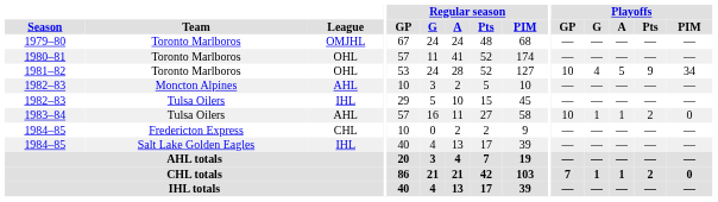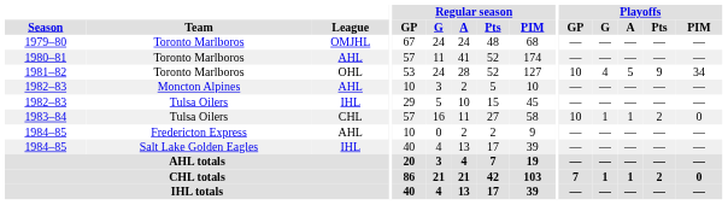1980–81 | League: OHL -> AHL
1983–84 | League: AHL -> CHL
1984–85 / Fredericton Express | League: CHL -> AHL
